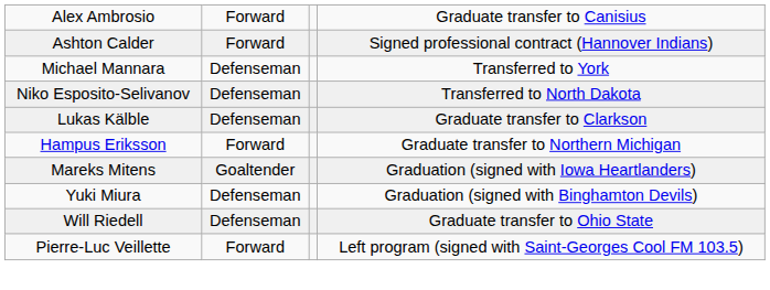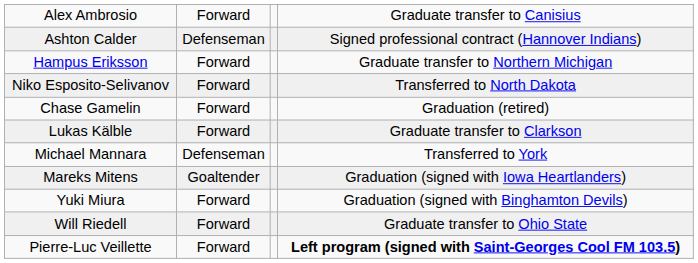Ashton Calder | column 2: Forward -> Defenseman
rows swapped: Hampus Eriksson <-> Michael Mannara
Niko Esposito-Selivanov | column 2: Defenseman -> Forward
+ row: Chase Gamelin | Forward | Graduation (retired)
Lukas Kälble | column 2: Defenseman -> Forward
Yuki Miura | column 2: Defenseman -> Forward
Will Riedell | column 2: Defenseman -> Forward
Pierre-Luc Veillette | column 4: normal -> bold
